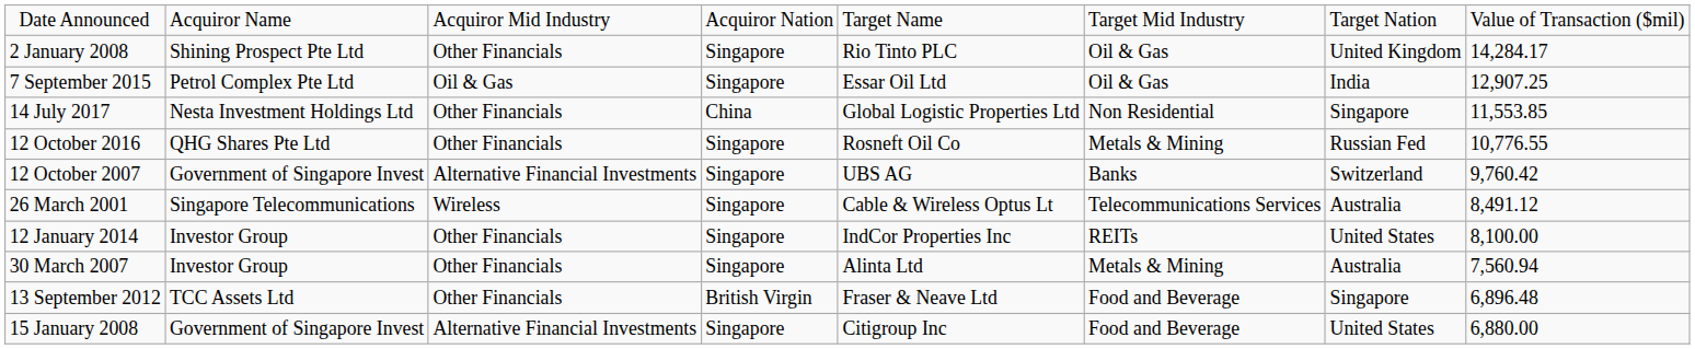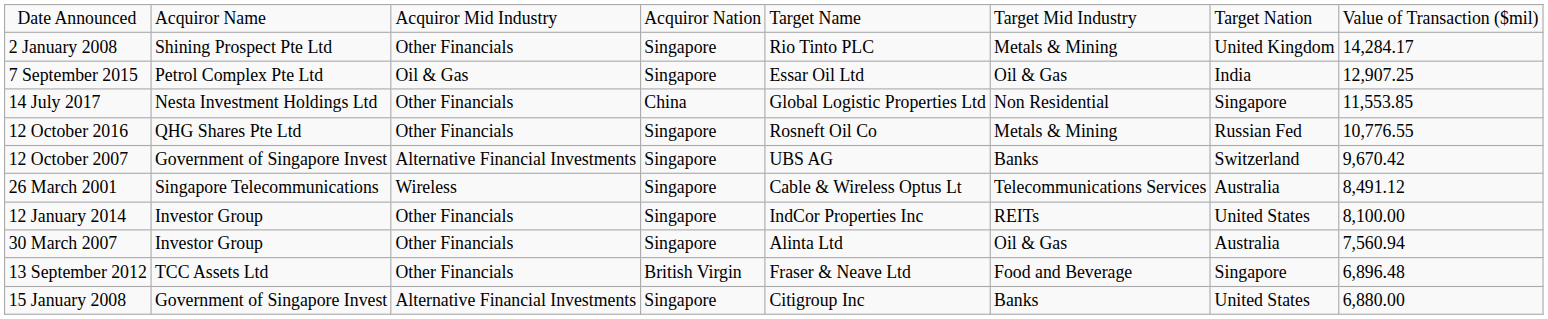2 January 2008 | column 6: Oil & Gas -> Metals & Mining
12 October 2007 | column 8: 9,760.42 -> 9,670.42
30 March 2007 | column 6: Metals & Mining -> Oil & Gas
15 January 2008 | column 6: Food and Beverage -> Banks
